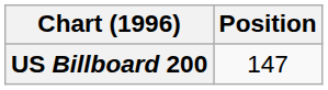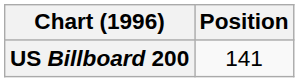US Billboard 200 | Position: 147 -> 141
